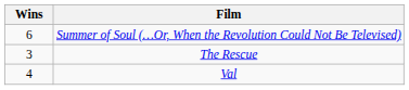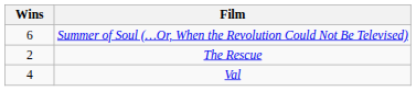The Rescue | Wins: 3 -> 2
